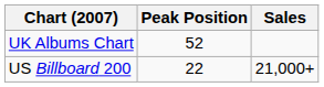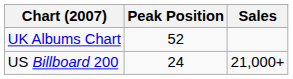US Billboard 200 | Peak Position: 22 -> 24
